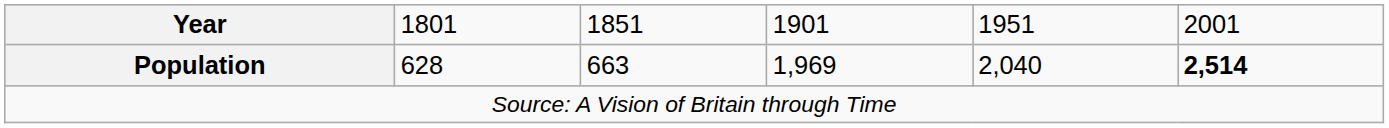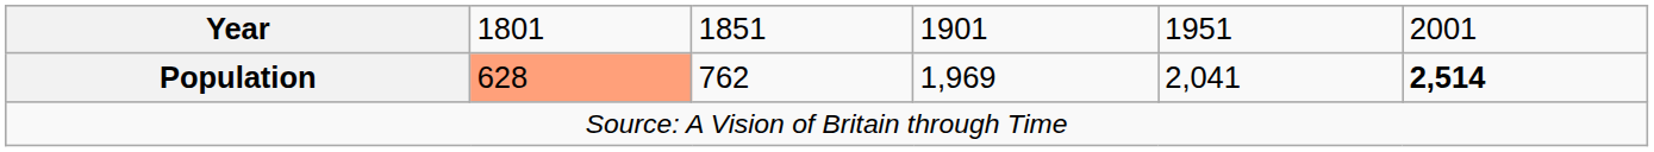Population | column 2: no background -> lightsalmon background
Population | column 3: 663 -> 762
Population | column 5: 2,040 -> 2,041
